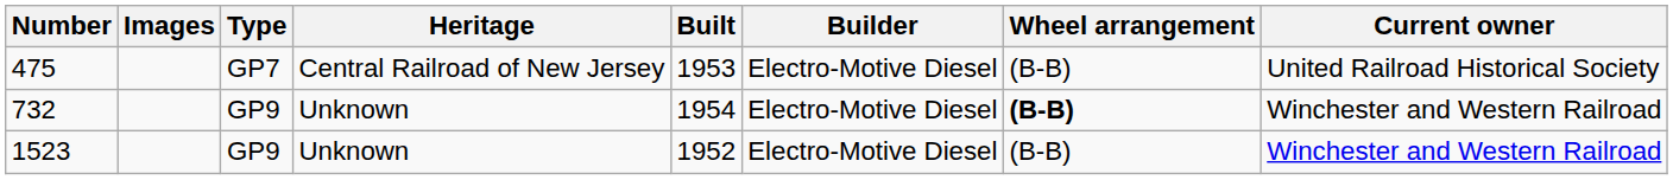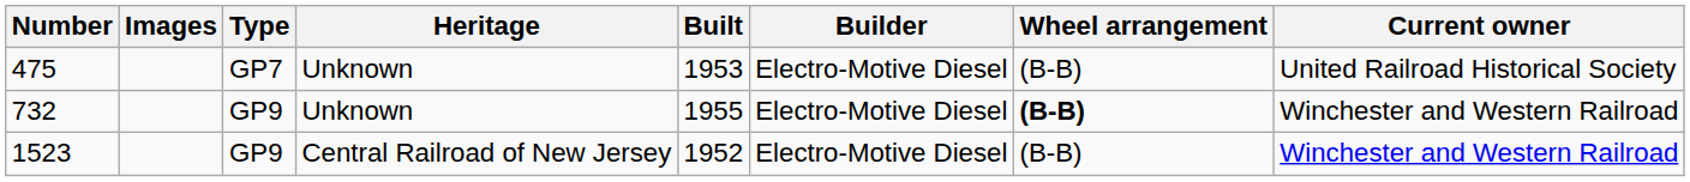475 | Heritage: Central Railroad of New Jersey -> Unknown
732 | Built: 1954 -> 1955
1523 | Heritage: Unknown -> Central Railroad of New Jersey
